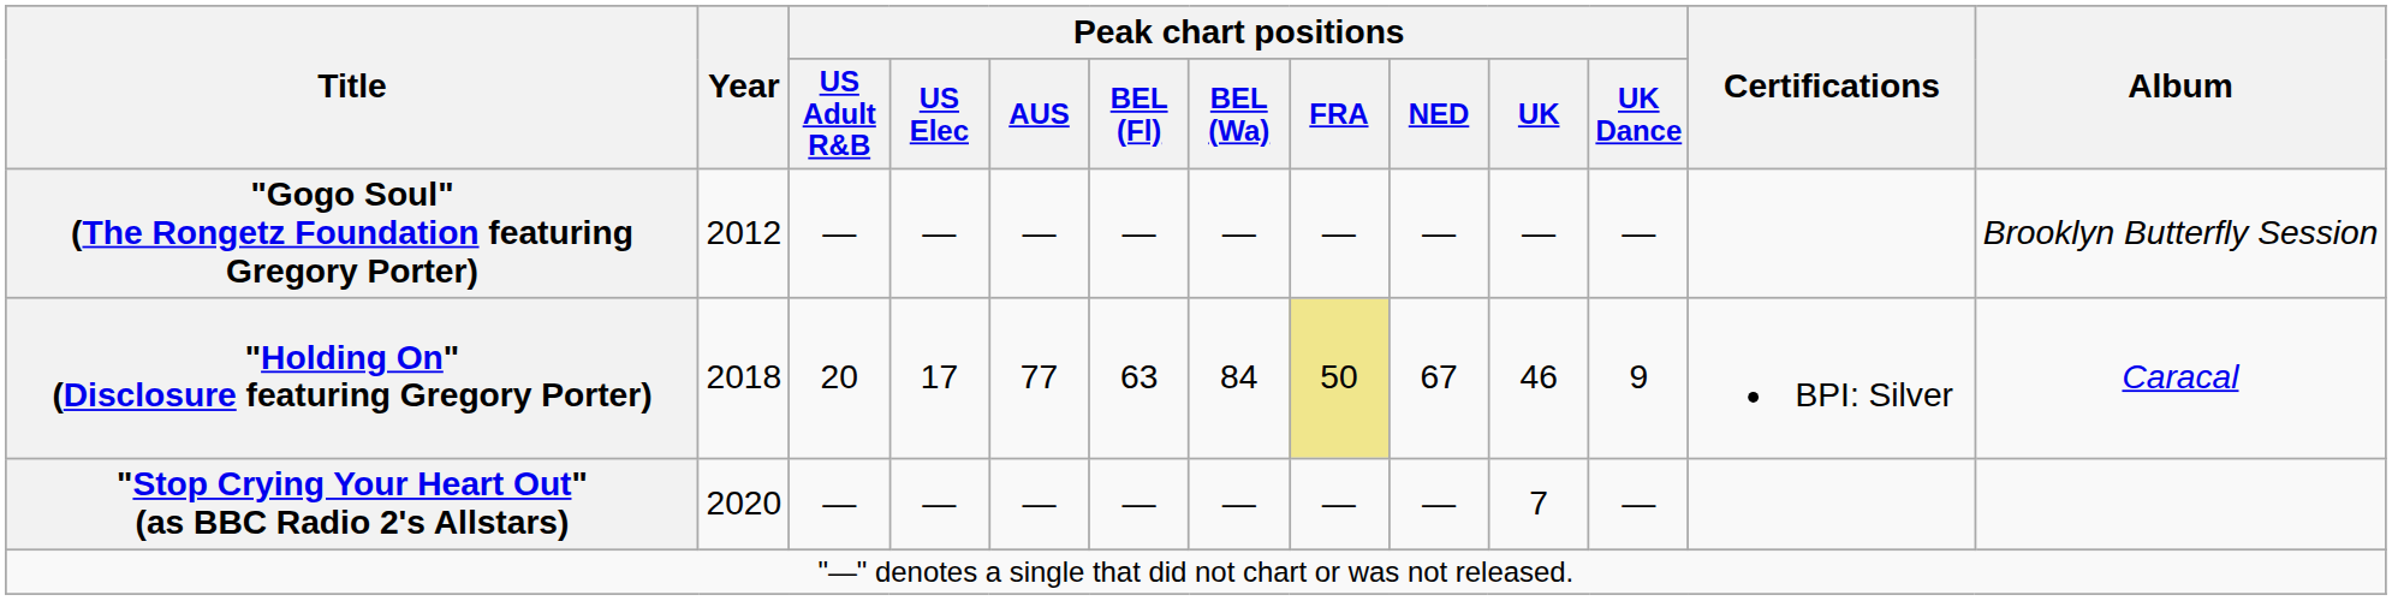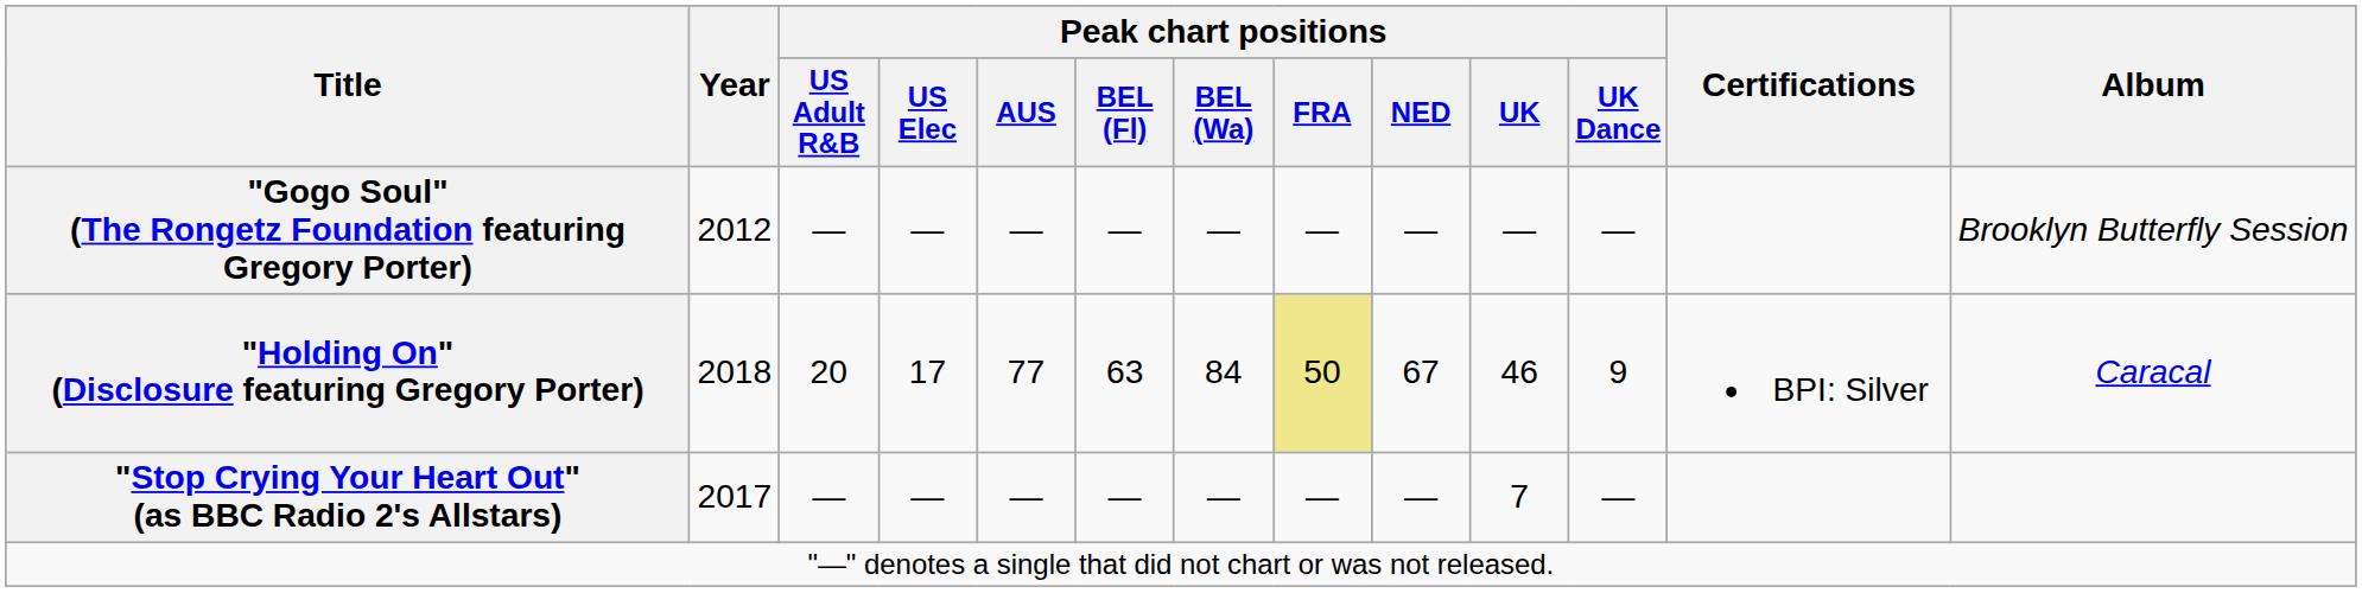"Stop Crying Your Heart Out" (as BBC Radio 2's Allstars) | Year: 2020 -> 2017
